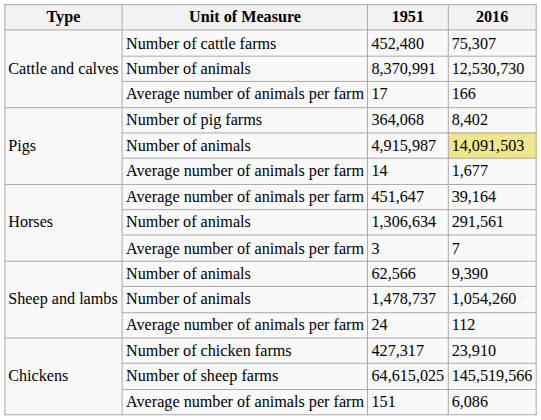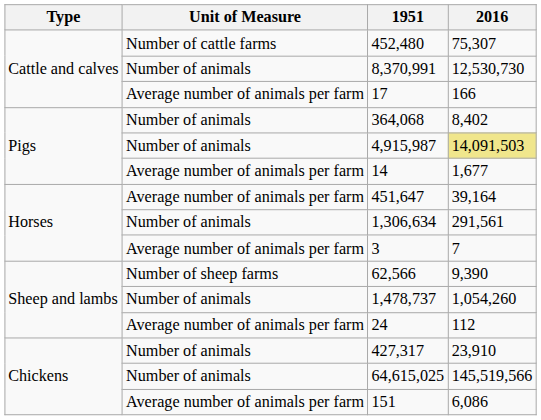364,068 | Unit of Measure: Number of pig farms -> Number of animals
62,566 | Unit of Measure: Number of animals -> Number of sheep farms
427,317 | Unit of Measure: Number of chicken farms -> Number of animals
64,615,025 | Unit of Measure: Number of sheep farms -> Number of animals
